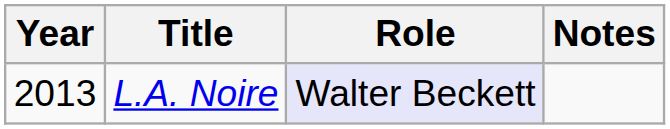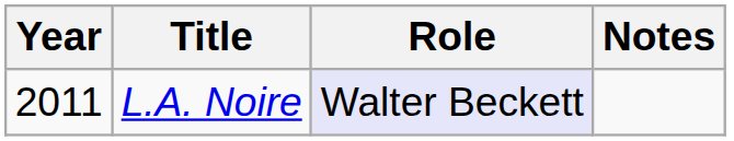L.A. Noire | Year: 2013 -> 2011
